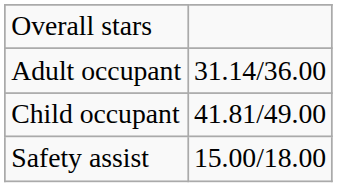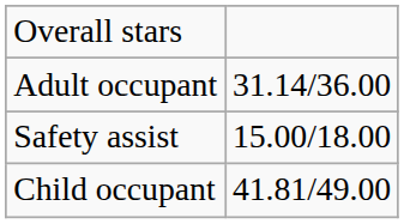rows swapped: Child occupant <-> Safety assist
